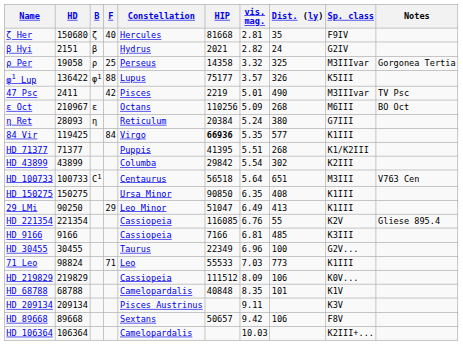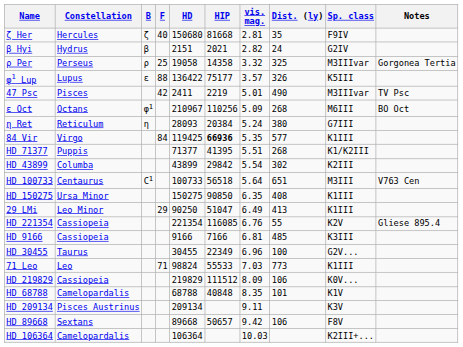columns swapped: Constellation <-> HD
φ1 Lup | B: φ1 -> ε
ε Oct | B: ε -> φ1
